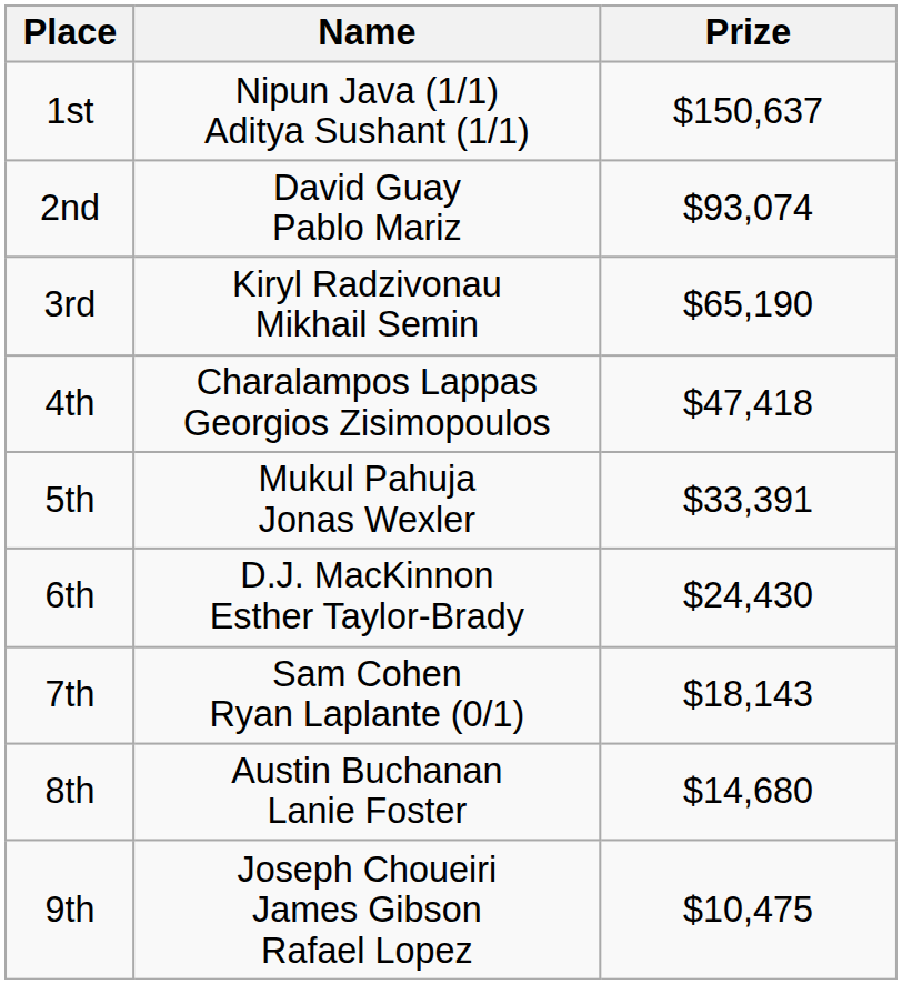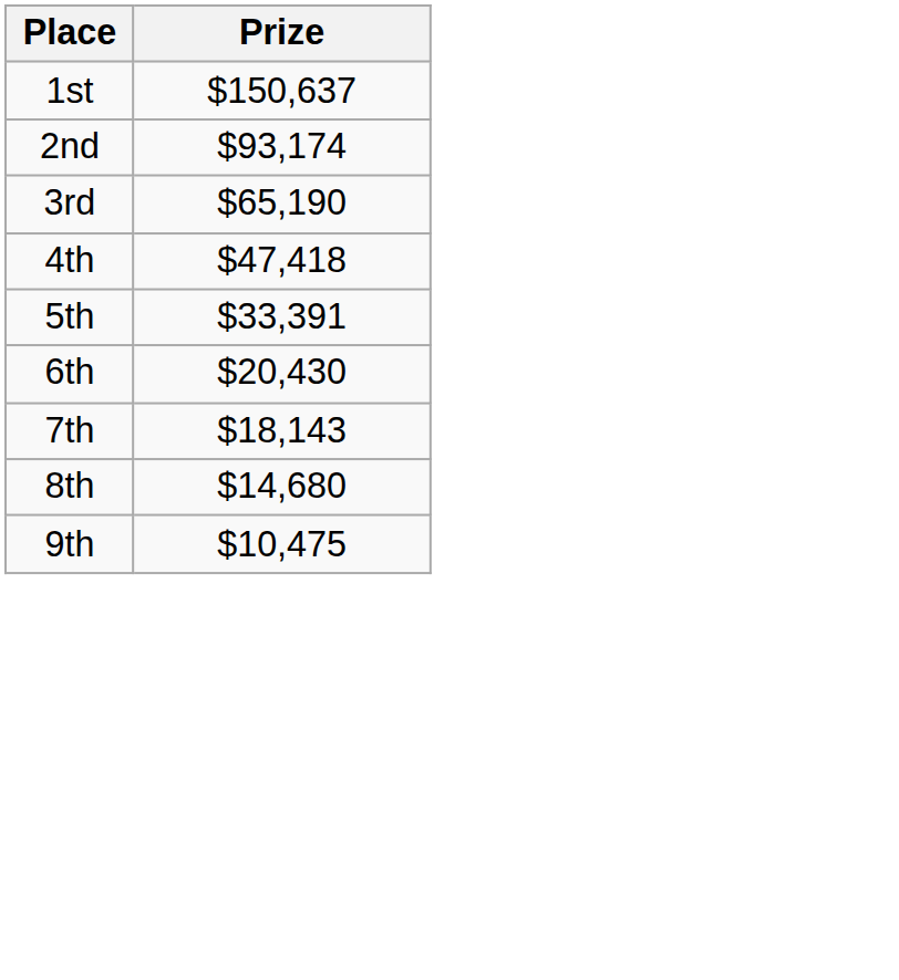- column: Name | Nipun Java (1/1) Aditya Sushant (1/1) | David Guay Pablo Mariz | Kiryl Radzivonau Mikhail Semin | Charalampos Lappas Georgios Zisimopoulos | Mukul Pahuja Jonas Wexler | D.J. MacKinnon Esther Taylor-Brady | Sam Cohen Ryan Laplante (0/1) | Austin Buchanan Lanie Foster | Joseph Choueiri James Gibson Rafael Lopez
2nd | Prize: $93,074 -> $93,174
6th | Prize: $24,430 -> $20,430
